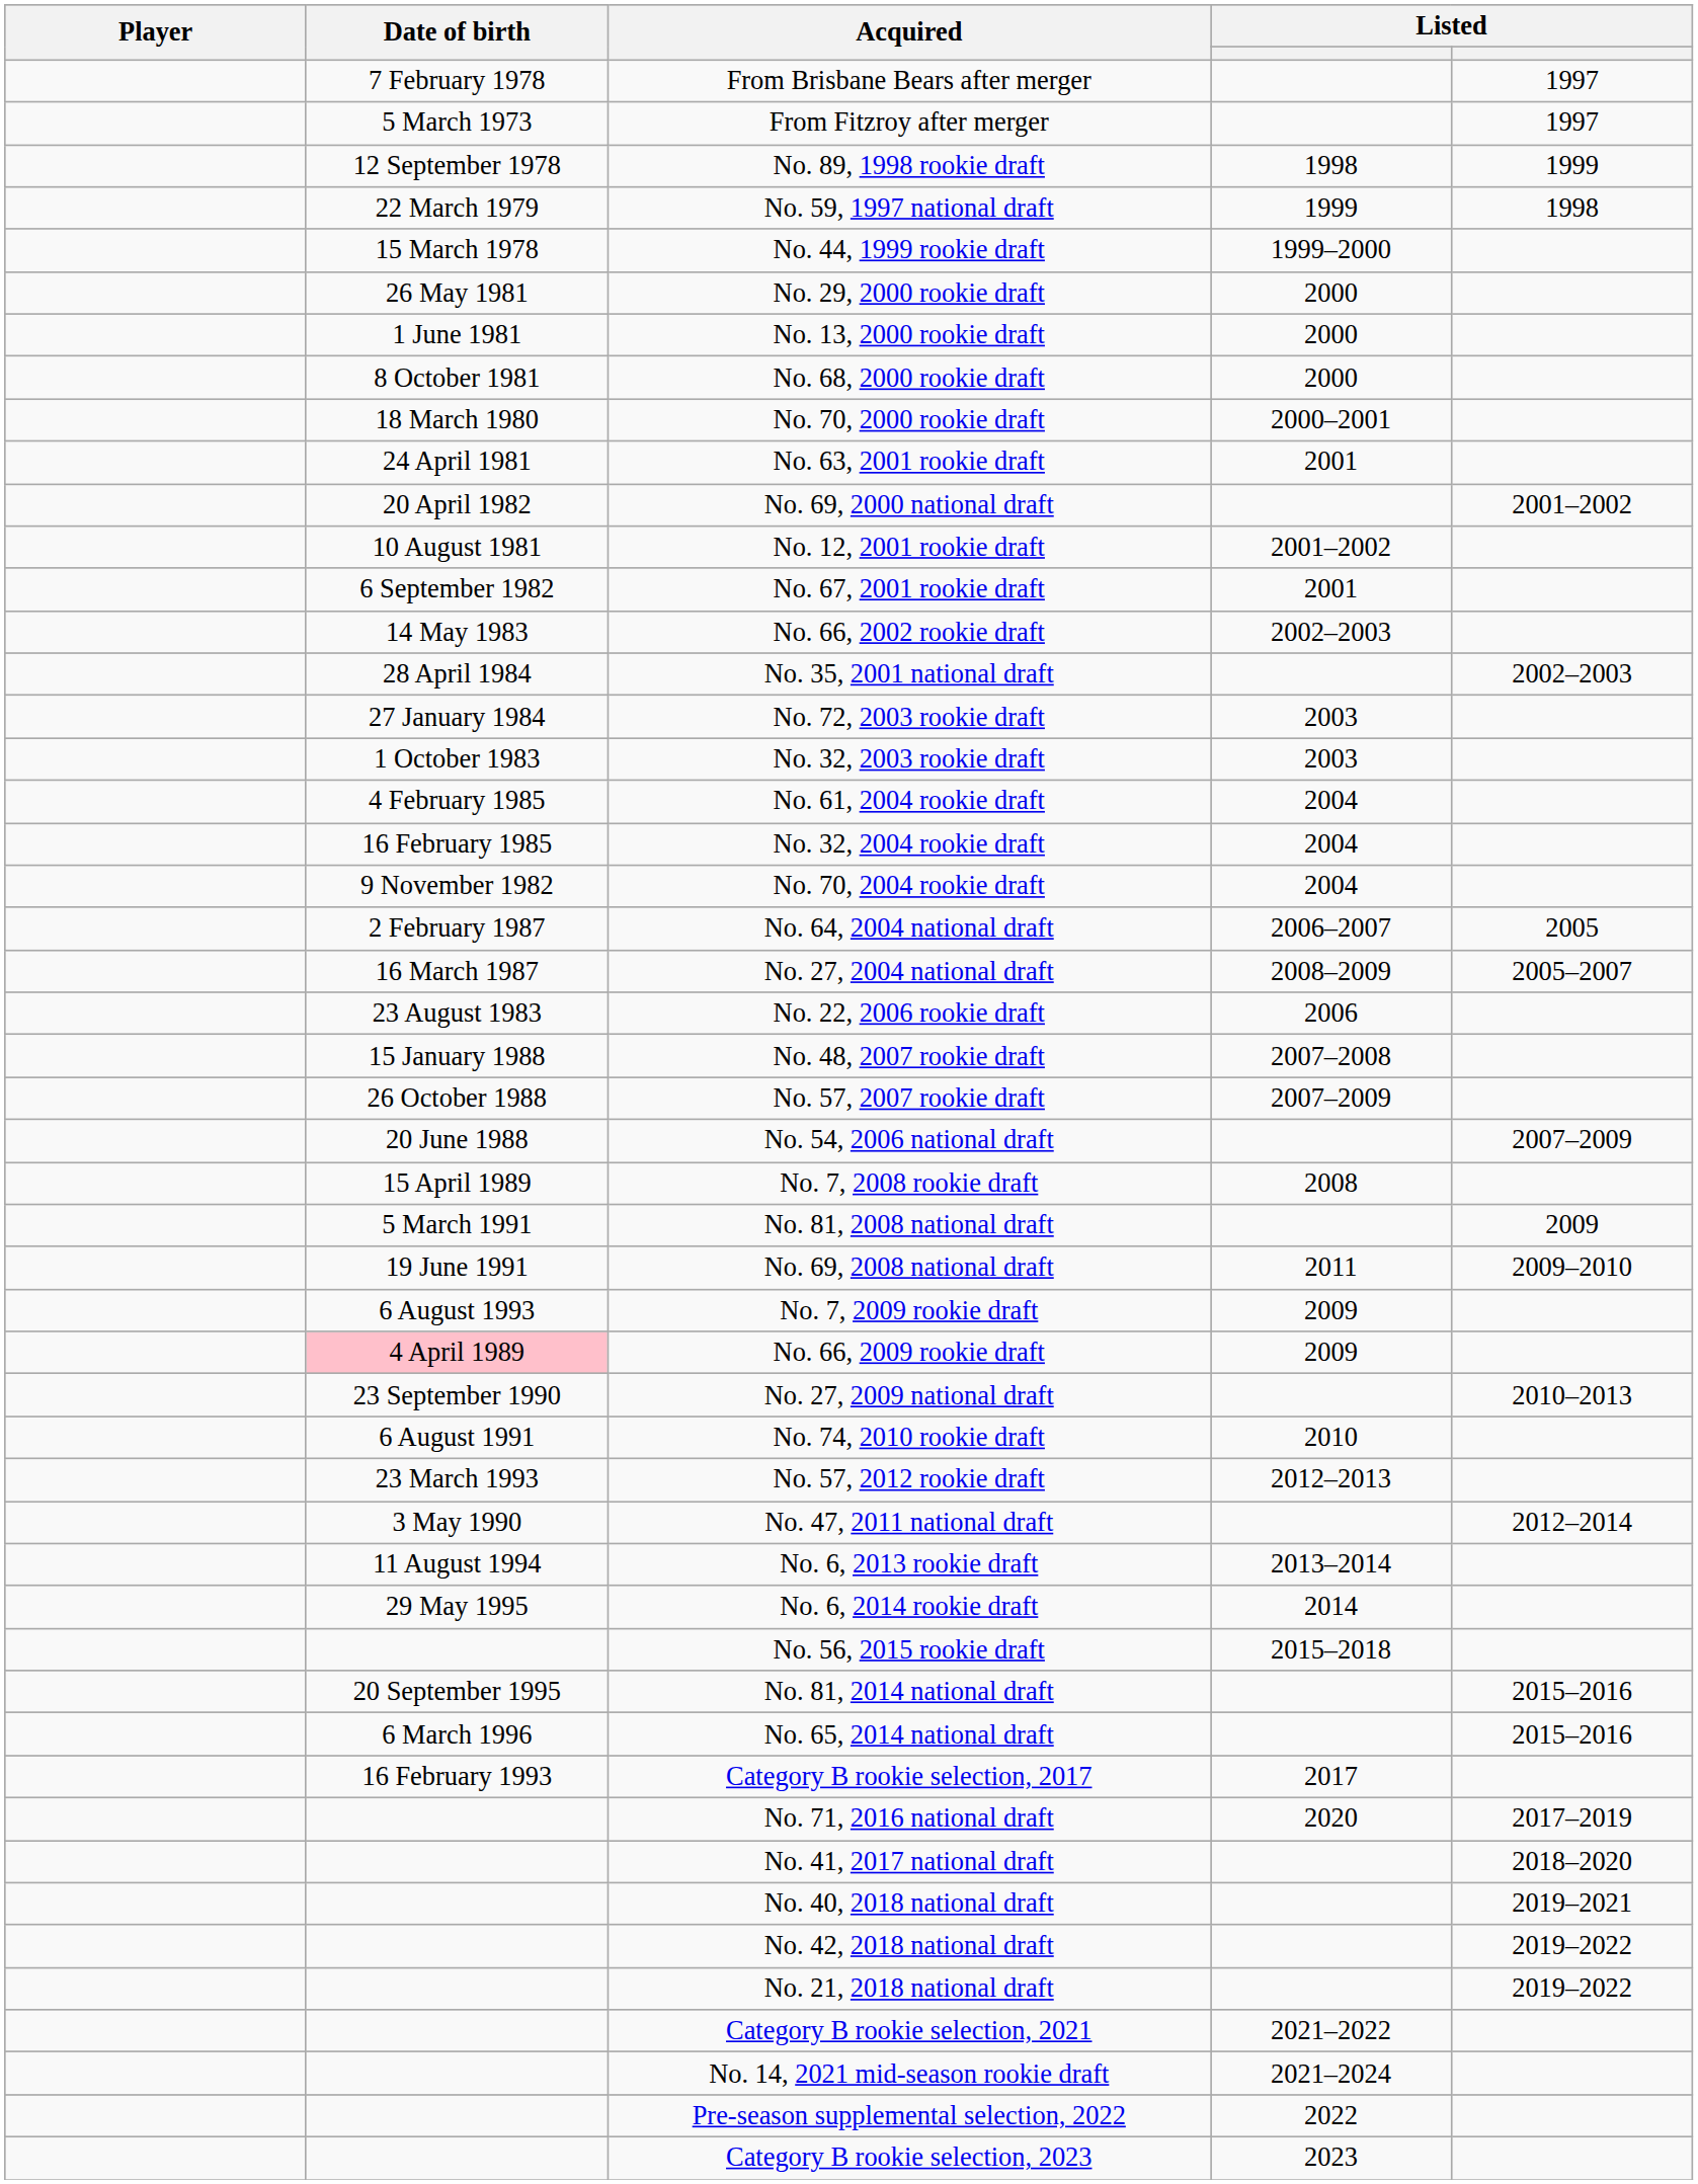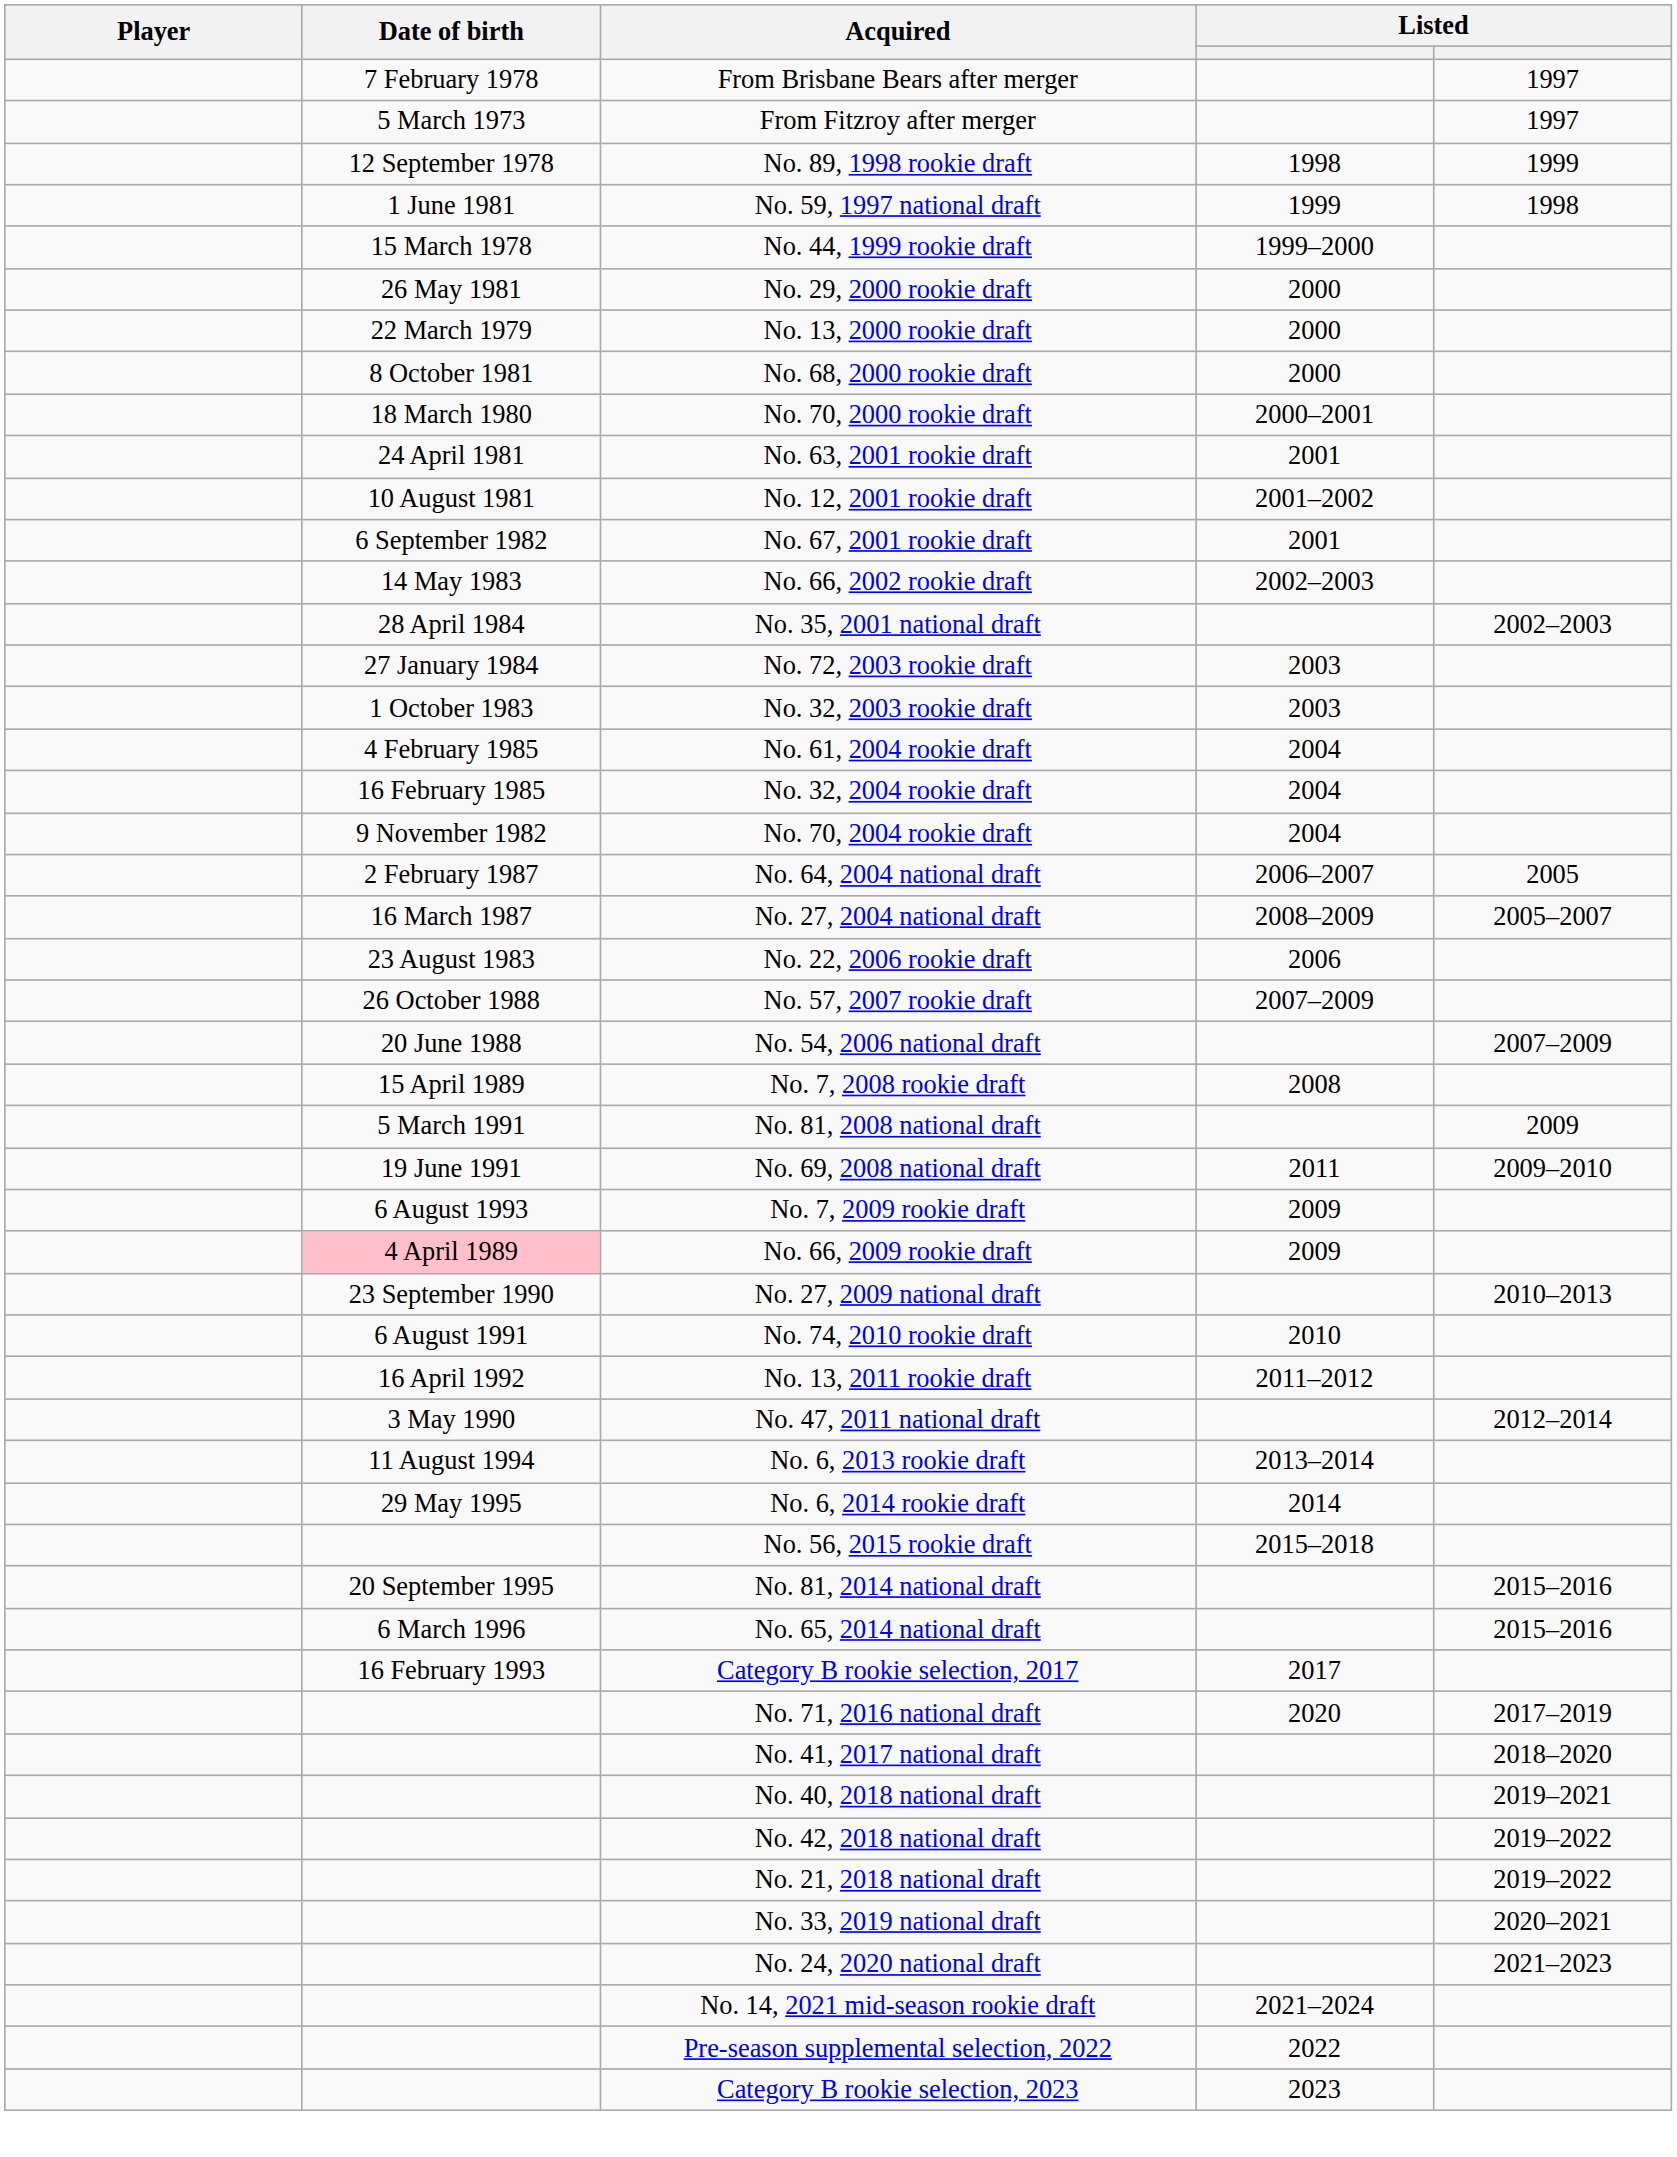No. 59, 1997 national draft | Date of birth: 22 March 1979 -> 1 June 1981
No. 13, 2000 rookie draft | Date of birth: 1 June 1981 -> 22 March 1979
- row: 20 April 1982 | No. 69, 2000 national draft | 2001–2002
- row: 15 January 1988 | No. 48, 2007 rookie draft | 2007–2008
+ row: 16 April 1992 | No. 13, 2011 rookie draft | 2011–2012
- row: 23 March 1993 | No. 57, 2012 rookie draft | 2012–2013
+ row: No. 33, 2019 national draft | 2020–2021
+ row: No. 24, 2020 national draft | 2021–2023
- row: Category B rookie selection, 2021 | 2021–2022
